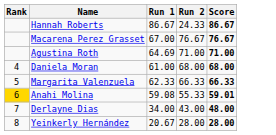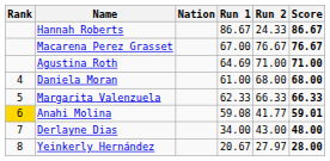+ column: Nation
Anahi Molina | Run 2: 55.33 -> 41.77
Yeinkerly Hernández | Run 2: 28.00 -> 27.97
